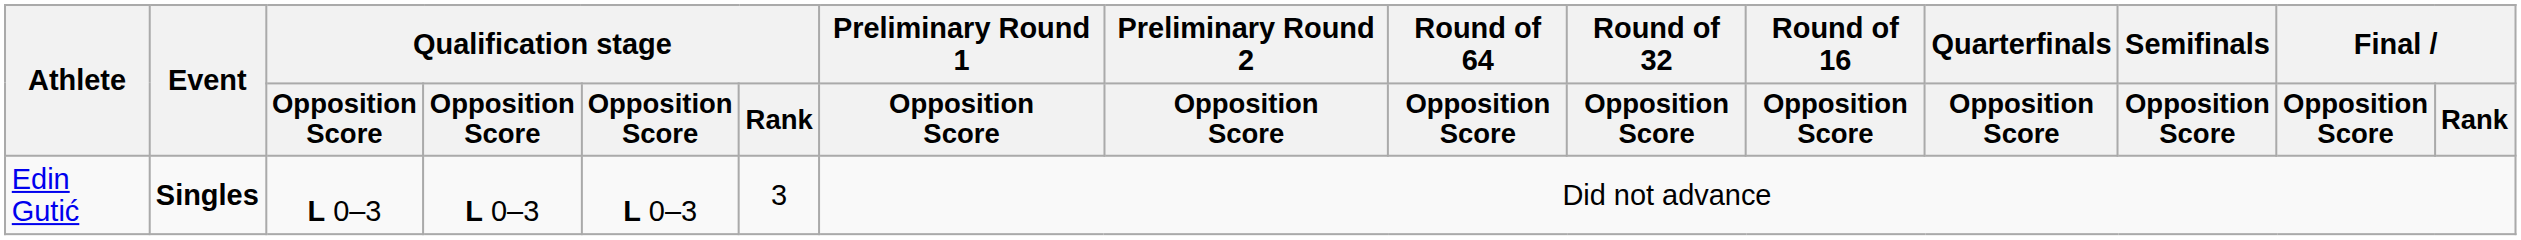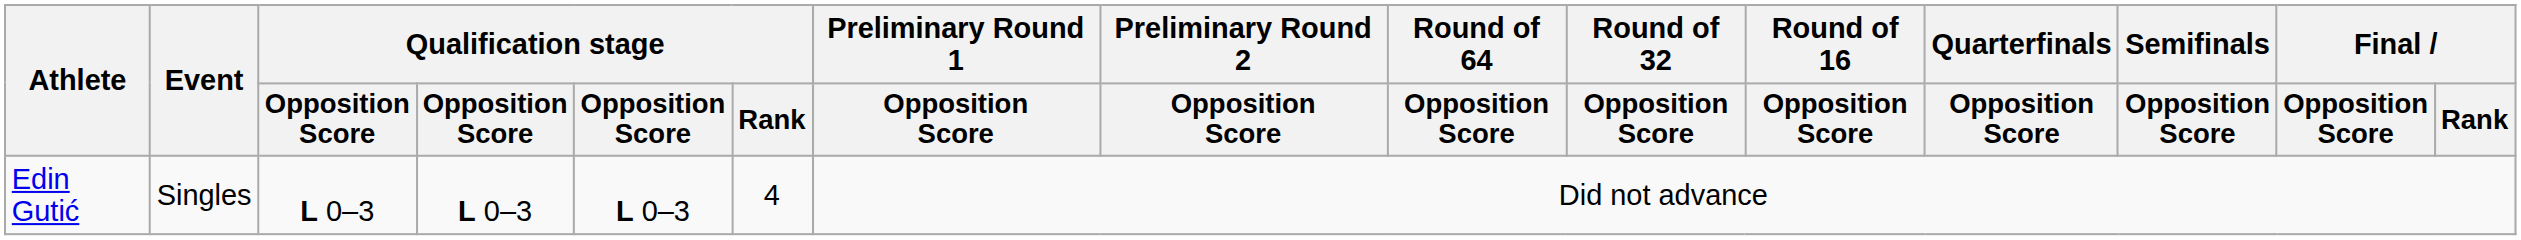Edin Gutić | Event: bold -> normal
Edin Gutić | Qualification stage / Rank: 3 -> 4
